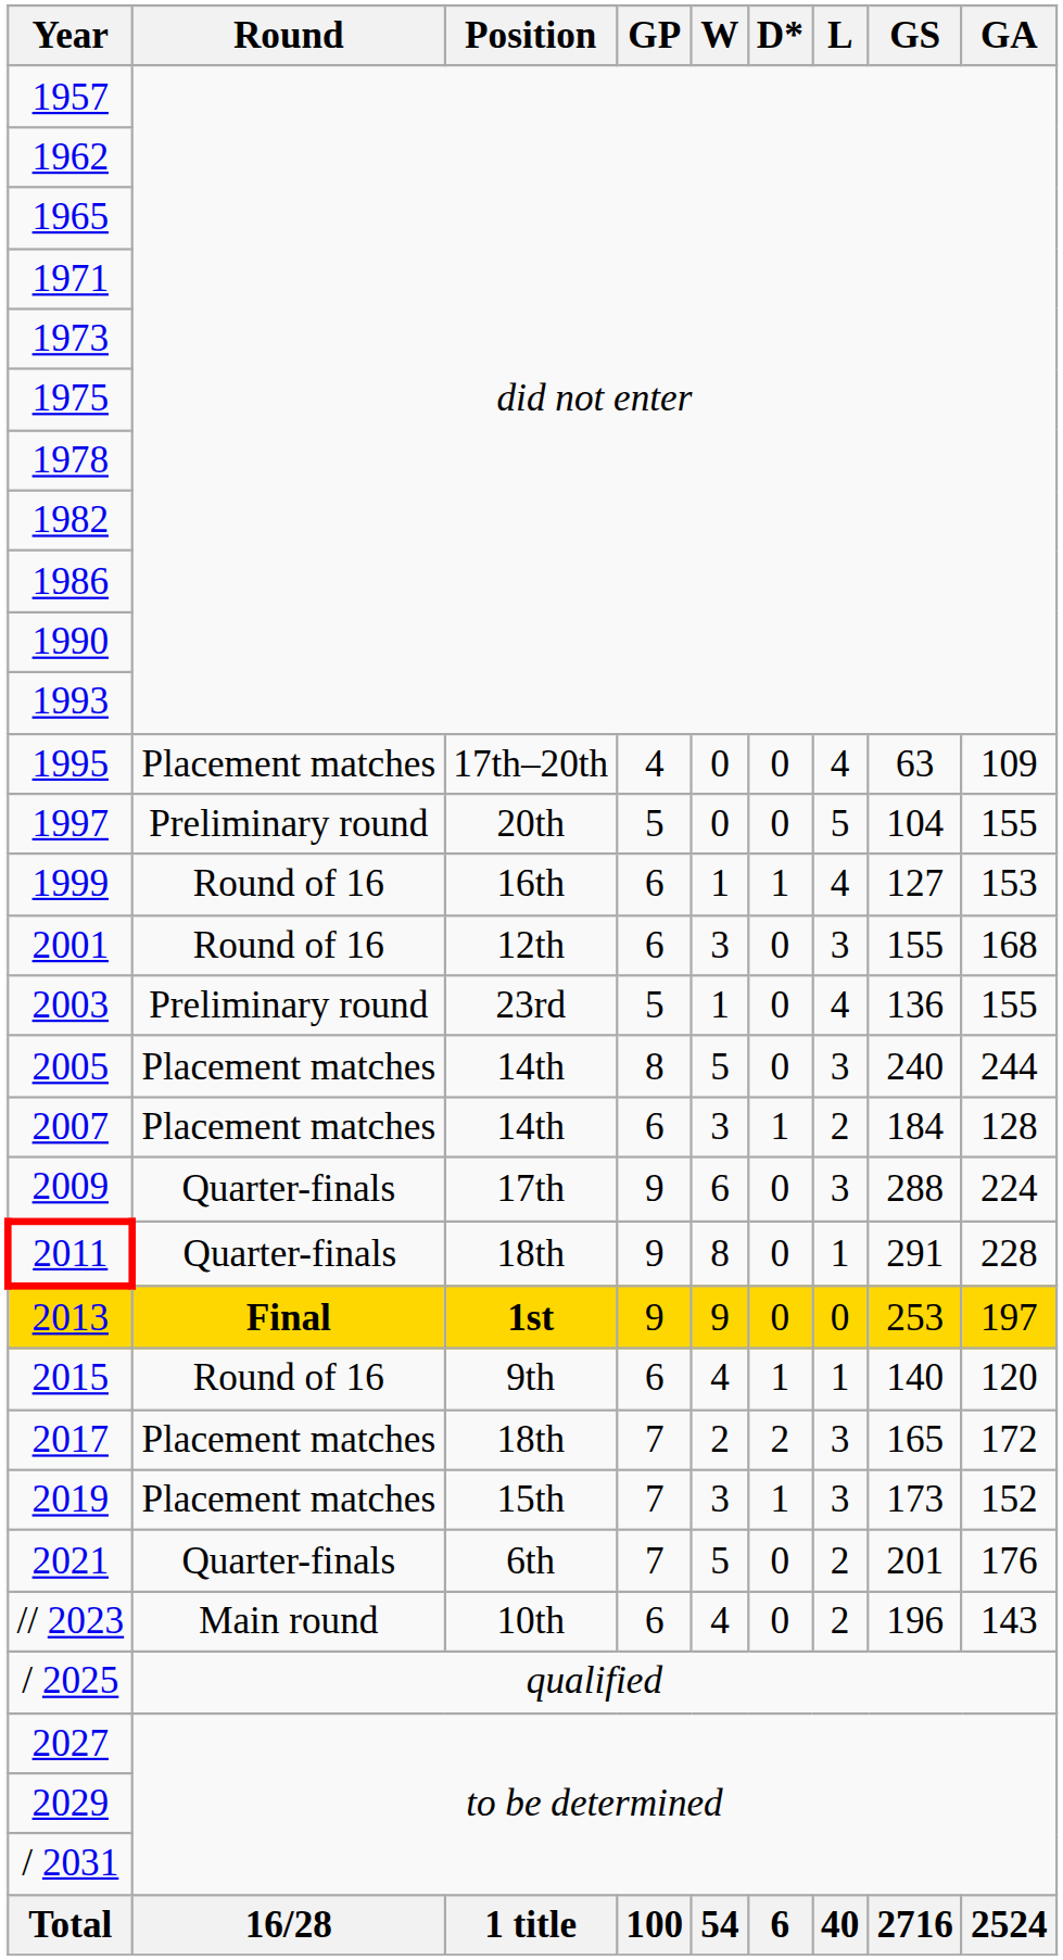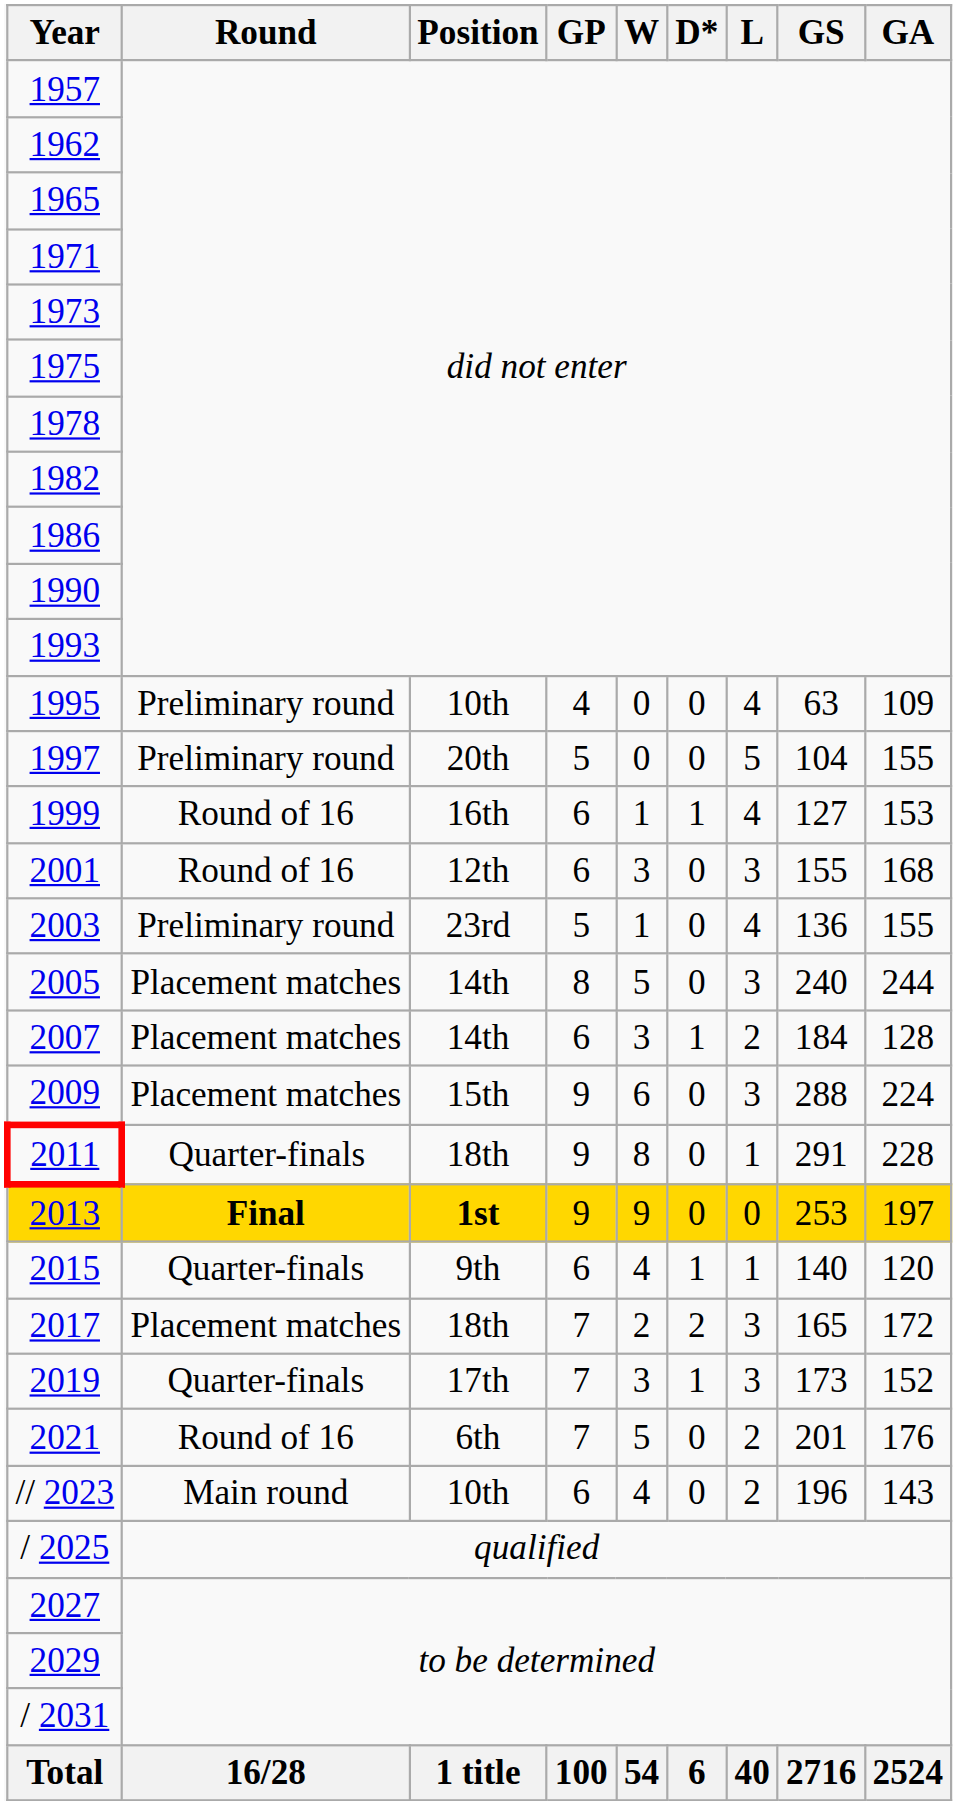1995 | Round: Placement matches -> Preliminary round
1995 | Position: 17th–20th -> 10th
2009 | Round: Quarter-finals -> Placement matches
2009 | Position: 17th -> 15th
2015 | Round: Round of 16 -> Quarter-finals
2019 | Round: Placement matches -> Quarter-finals
2019 | Position: 15th -> 17th
2021 | Round: Quarter-finals -> Round of 16
